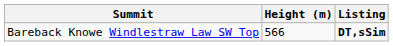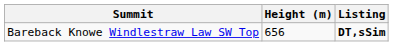Bareback Knowe Windlestraw Law SW Top | Height (m): 566 -> 656
